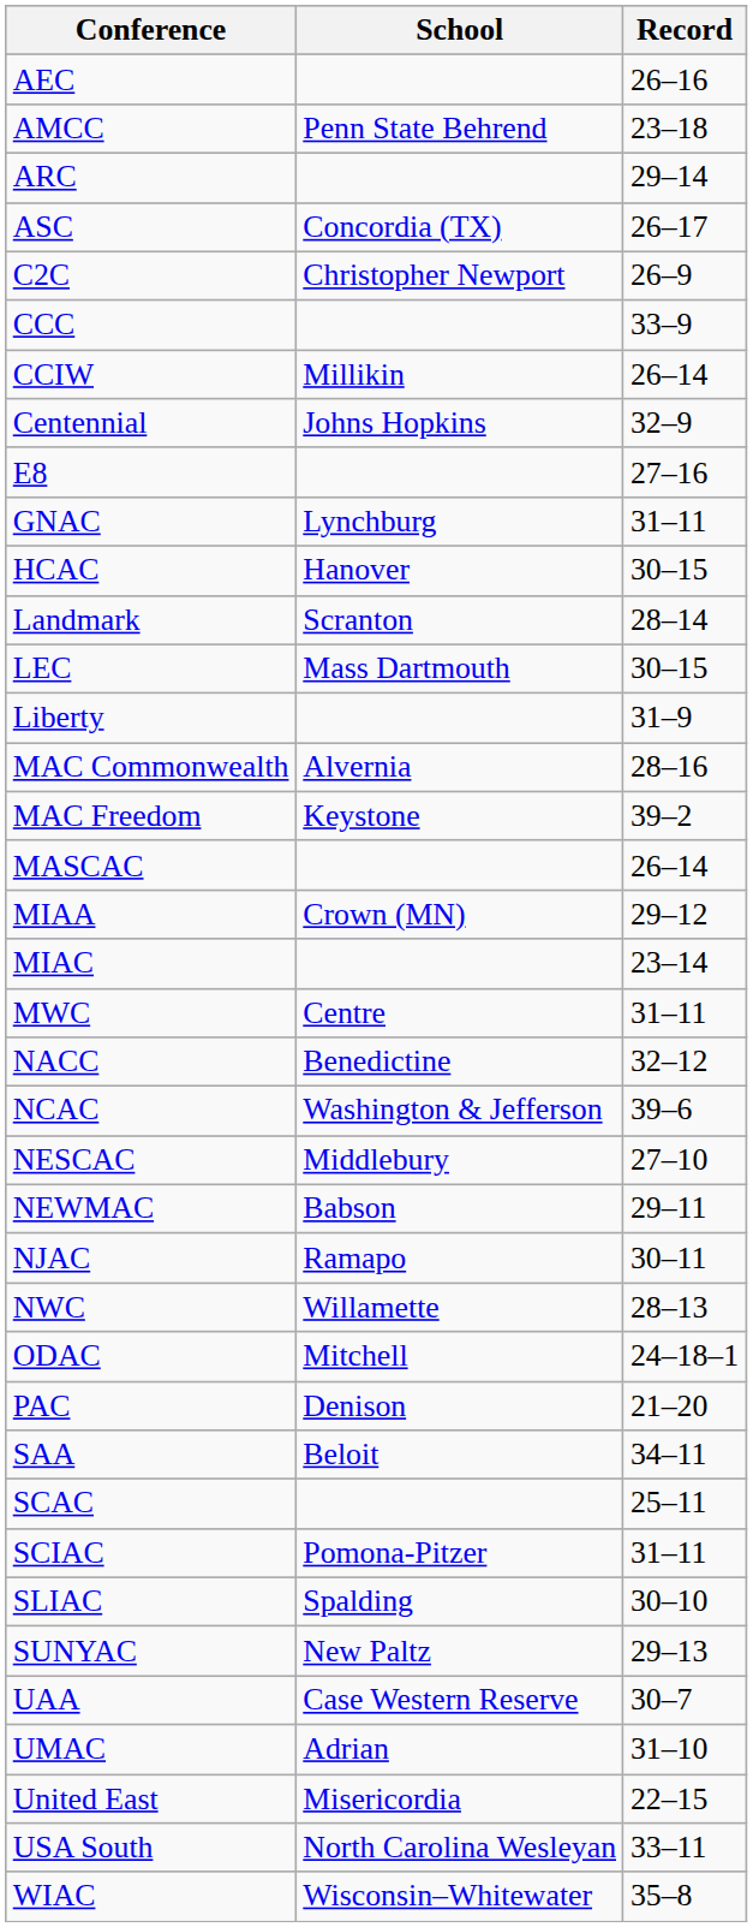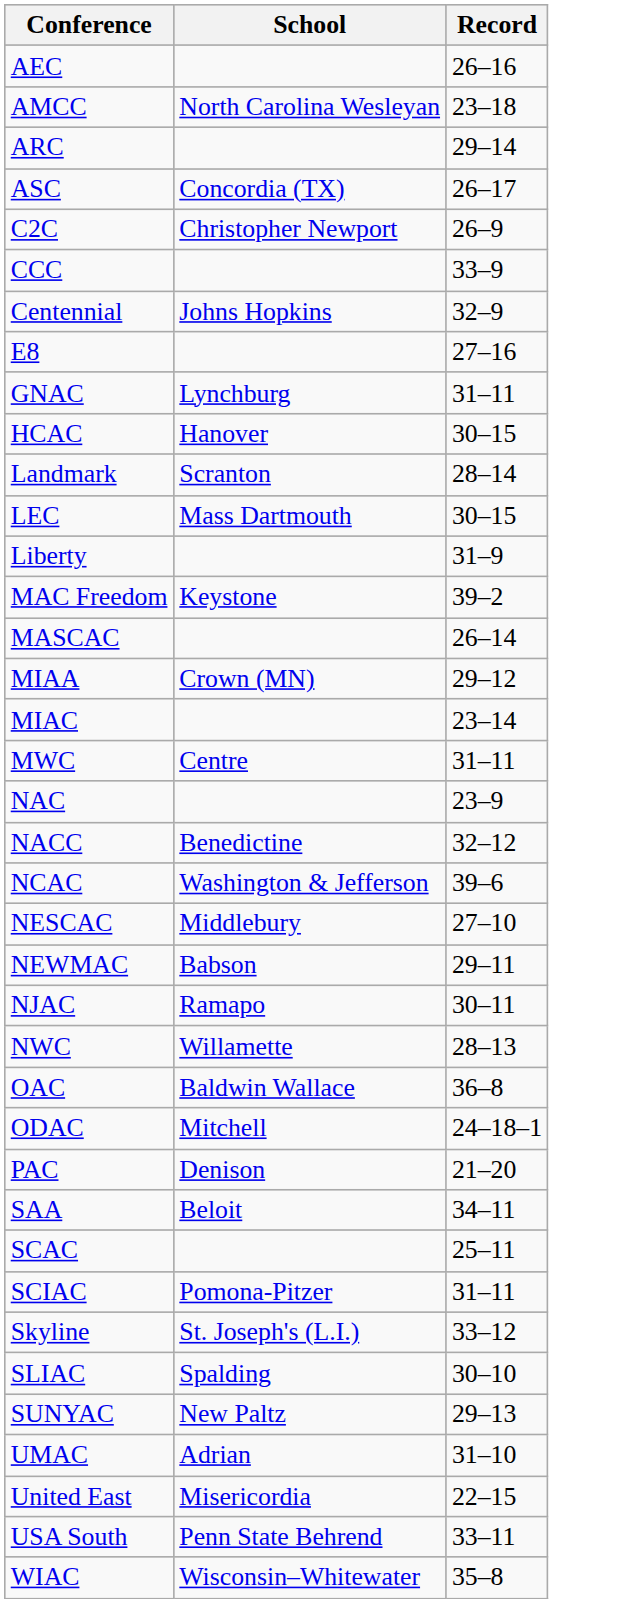AMCC | School: Penn State Behrend -> North Carolina Wesleyan
- row: CCIW | Millikin | 26–14
- row: MAC Commonwealth | Alvernia | 28–16
+ row: NAC | 23–9
+ row: OAC | Baldwin Wallace | 36–8
+ row: Skyline | St. Joseph's (L.I.) | 33–12
- row: UAA | Case Western Reserve | 30–7
USA South | School: North Carolina Wesleyan -> Penn State Behrend
